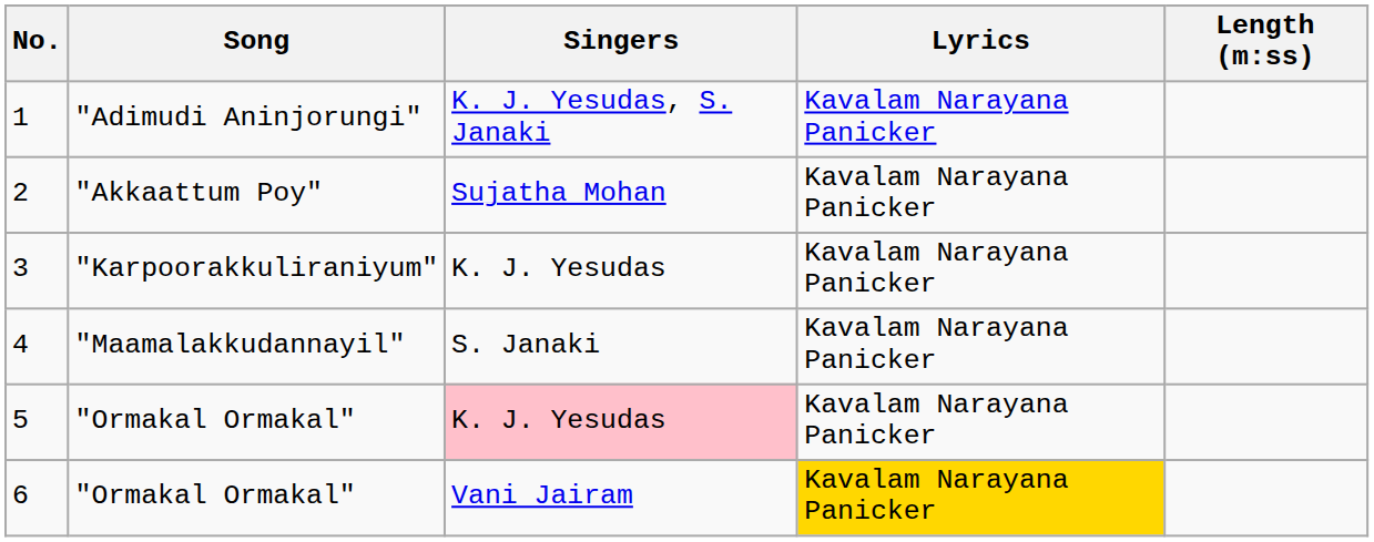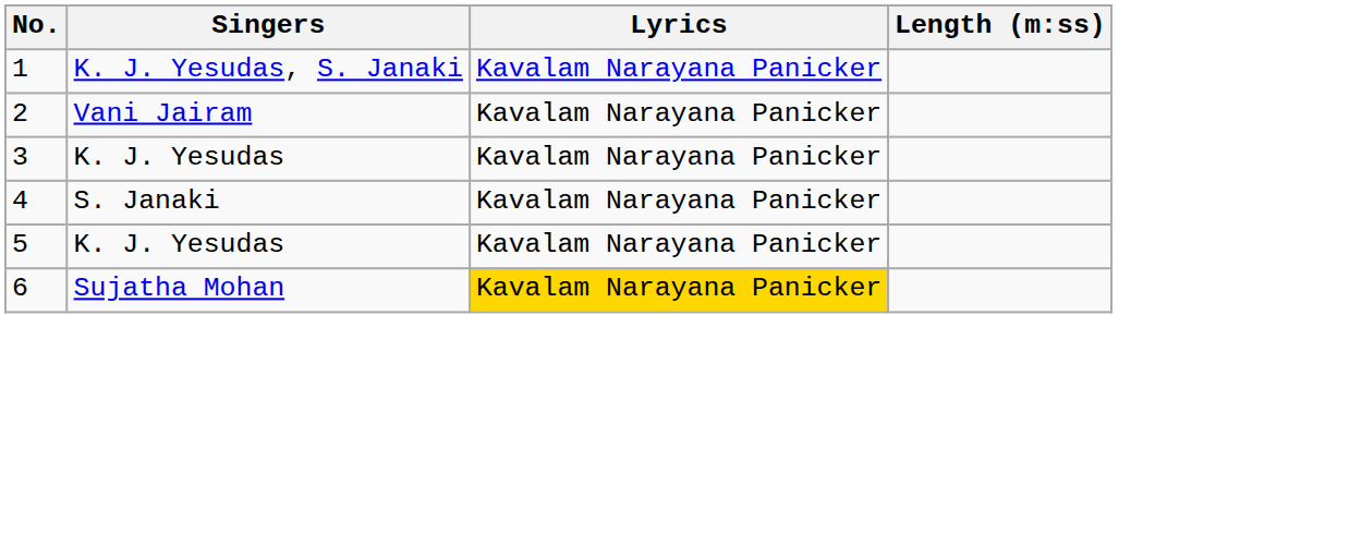- column: Song | "Adimudi Aninjorungi" | "Akkaattum Poy" | "Karpoorakkuliraniyum" | "Maamalakkudannayil" | "Ormakal Ormakal" | "Ormakal Ormakal"
2 | Singers: Sujatha Mohan -> Vani Jairam
5 | Singers: pink background -> no background
6 | Singers: Vani Jairam -> Sujatha Mohan
